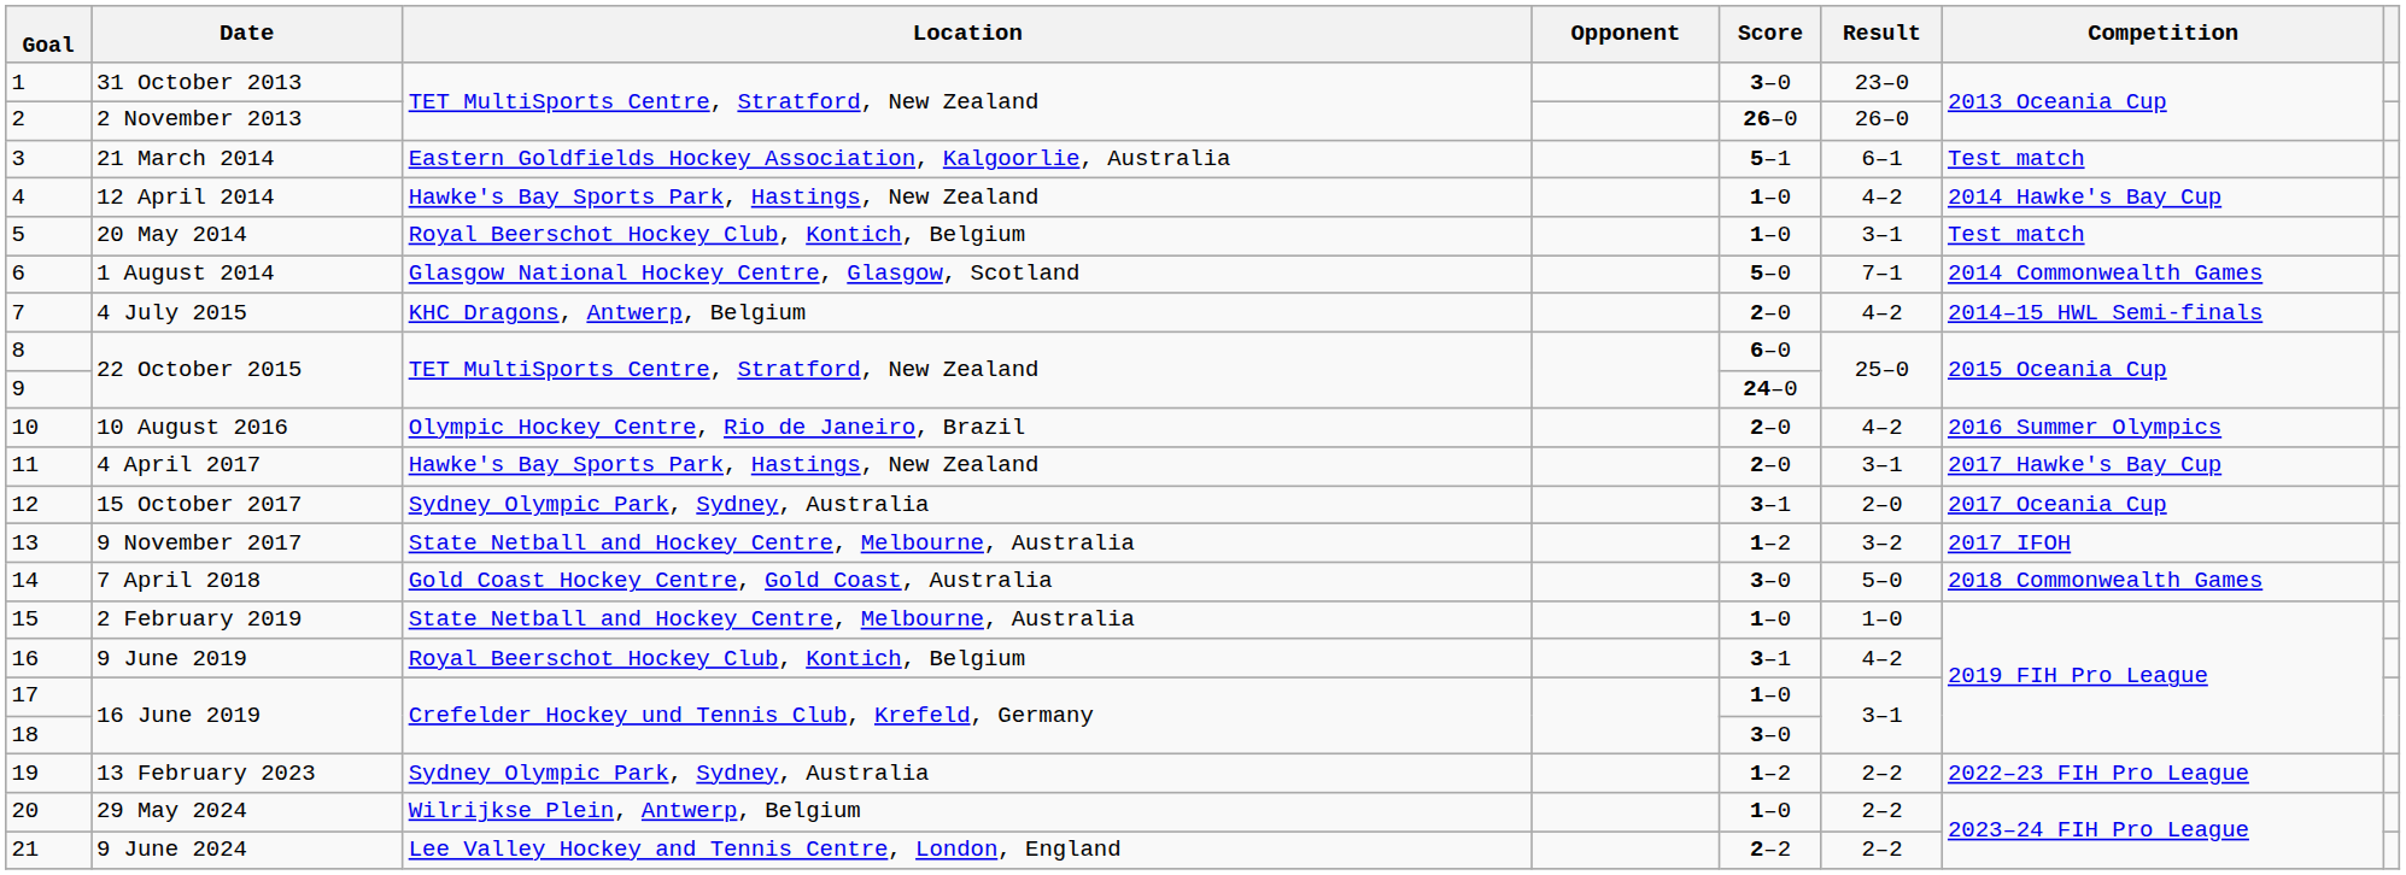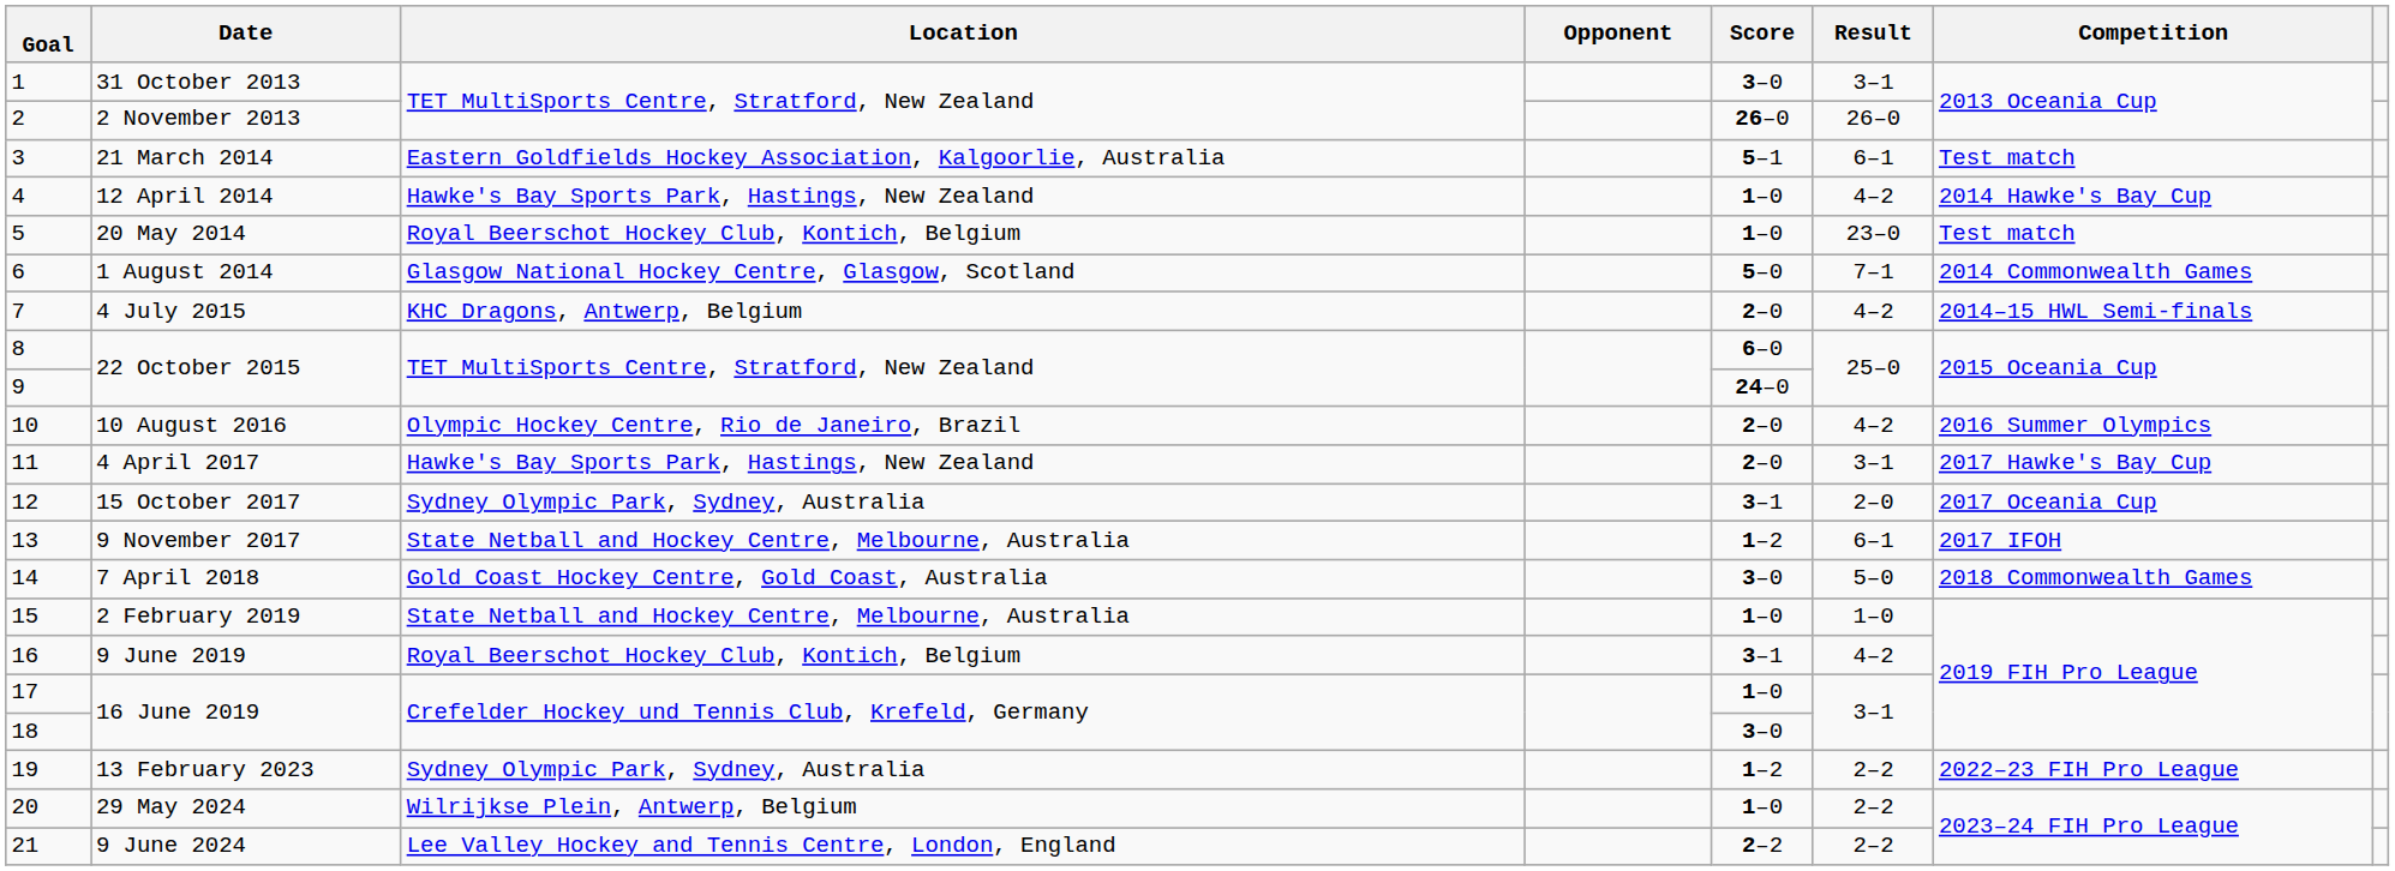31 October 2013 | Result: 23–0 -> 3–1
20 May 2014 | Result: 3–1 -> 23–0
9 November 2017 | Result: 3–2 -> 6–1
